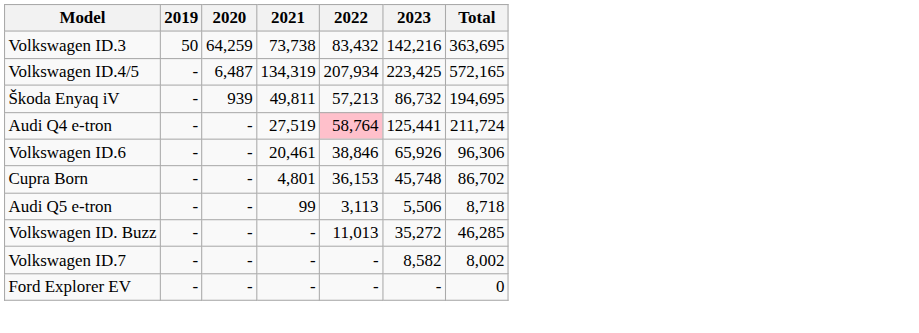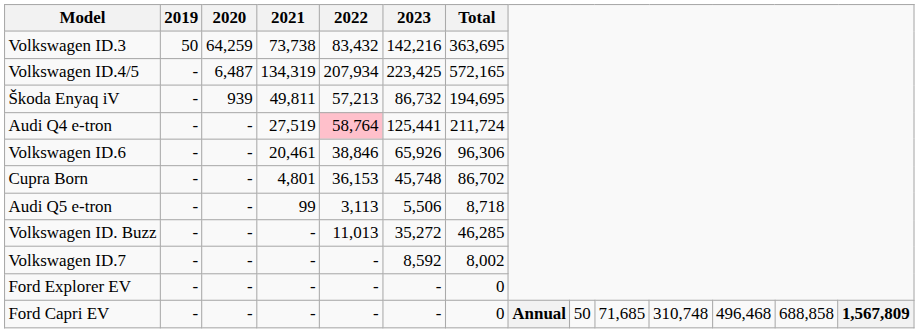Volkswagen ID.7 | 2023: 8,582 -> 8,592
+ row: Ford Capri EV | - | - | - | - | - | 0 | Annual | 50 | 71,685 | 310,748 | 496,468 | 688,858 | 1,567,809
